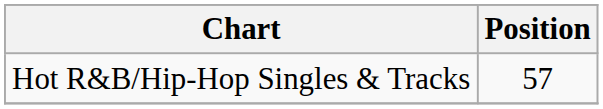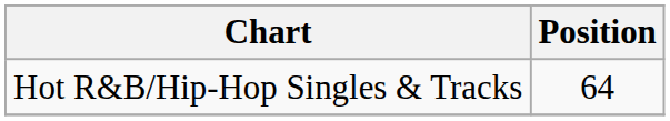Hot R&B/Hip-Hop Singles & Tracks | Position: 57 -> 64
